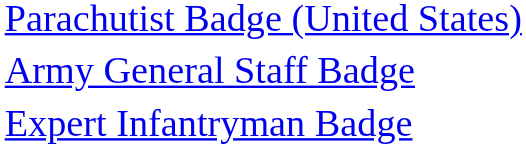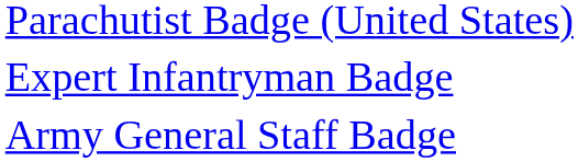rows swapped: Expert Infantryman Badge <-> Army General Staff Badge
